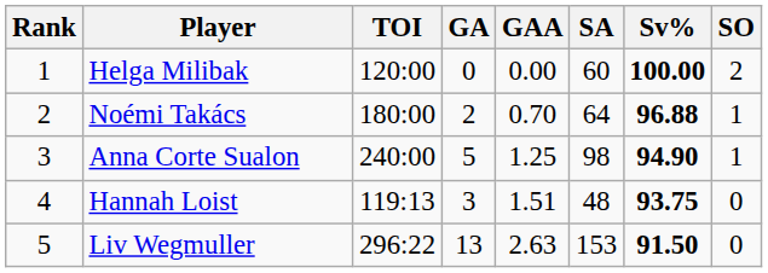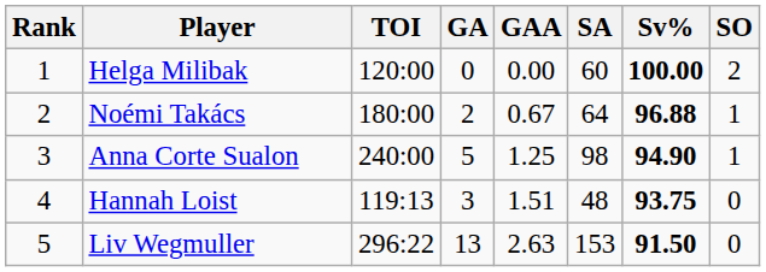Noémi Takács | GAA: 0.70 -> 0.67
